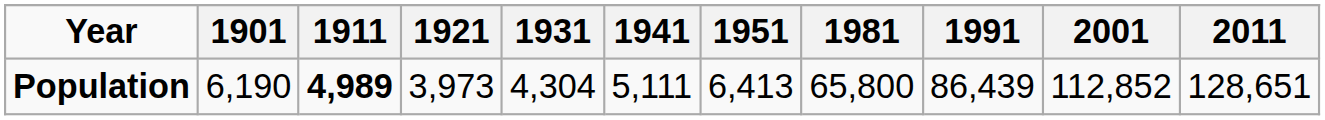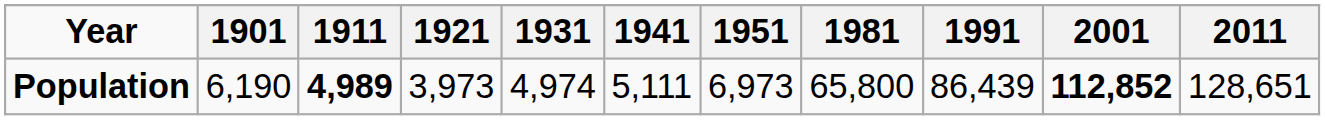Population | 1931: 4,304 -> 4,974
Population | 1951: 6,413 -> 6,973
Population | 2001: normal -> bold
